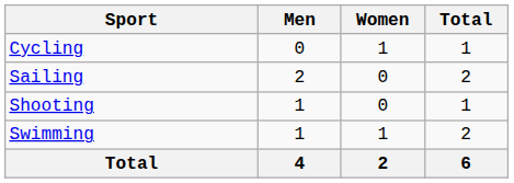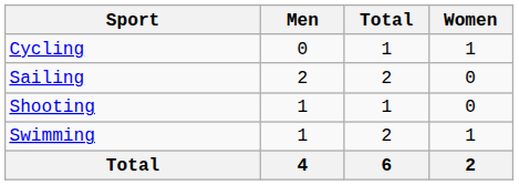columns swapped: Women <-> Total
